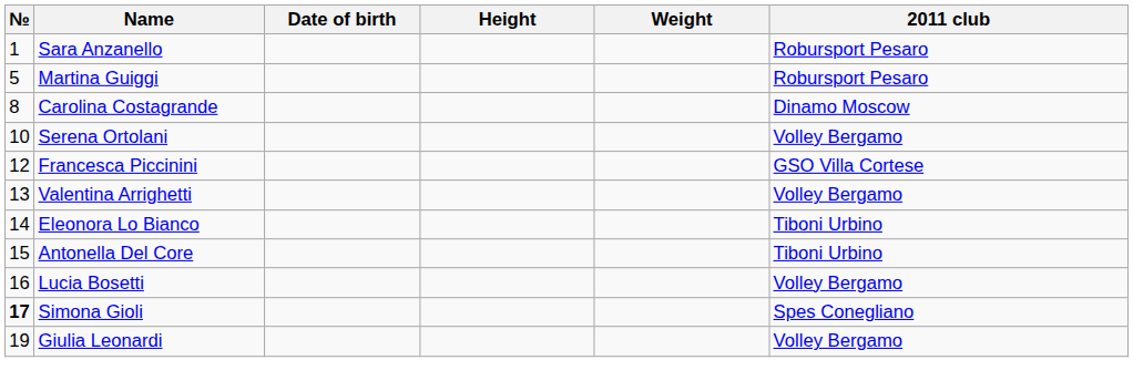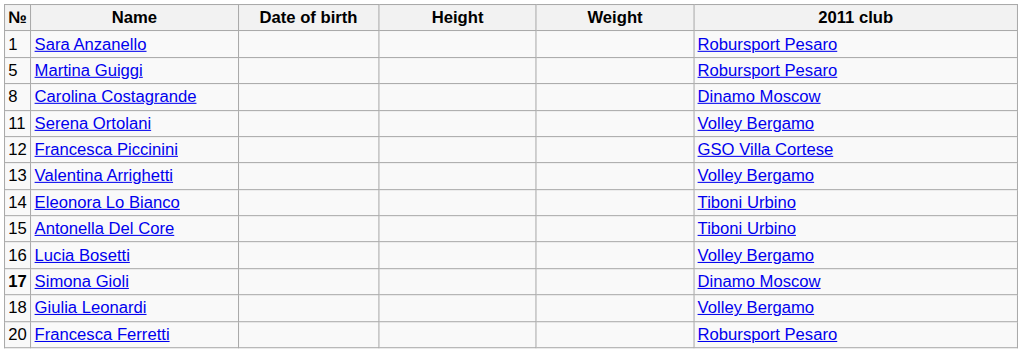Serena Ortolani | №: 10 -> 11
Simona Gioli | 2011 club: Spes Conegliano -> Dinamo Moscow
Giulia Leonardi | №: 19 -> 18
+ row: 20 | Francesca Ferretti | Robursport Pesaro
